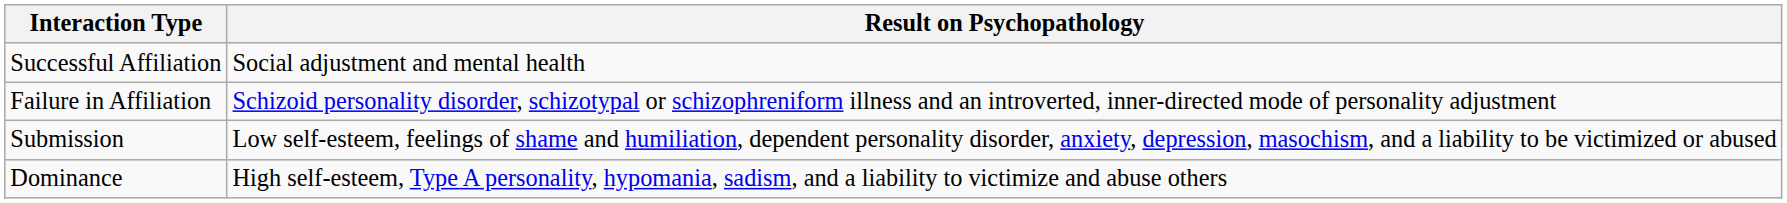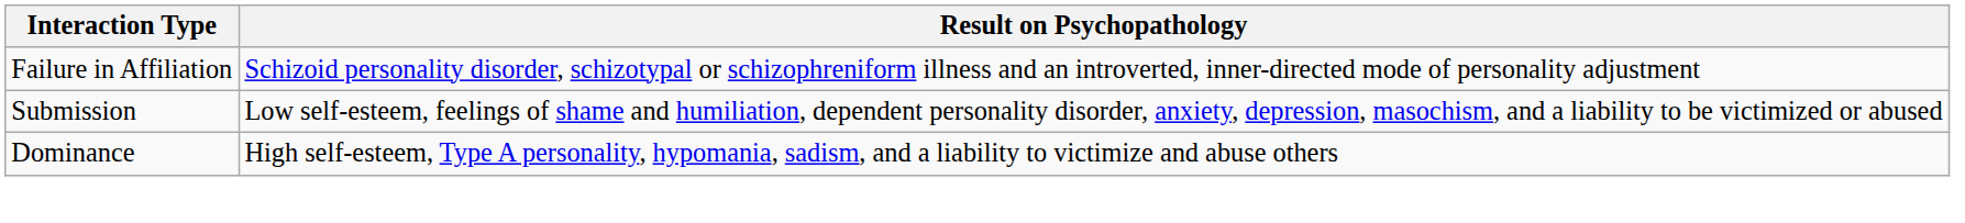- row: Successful Affiliation | Social adjustment and mental health
